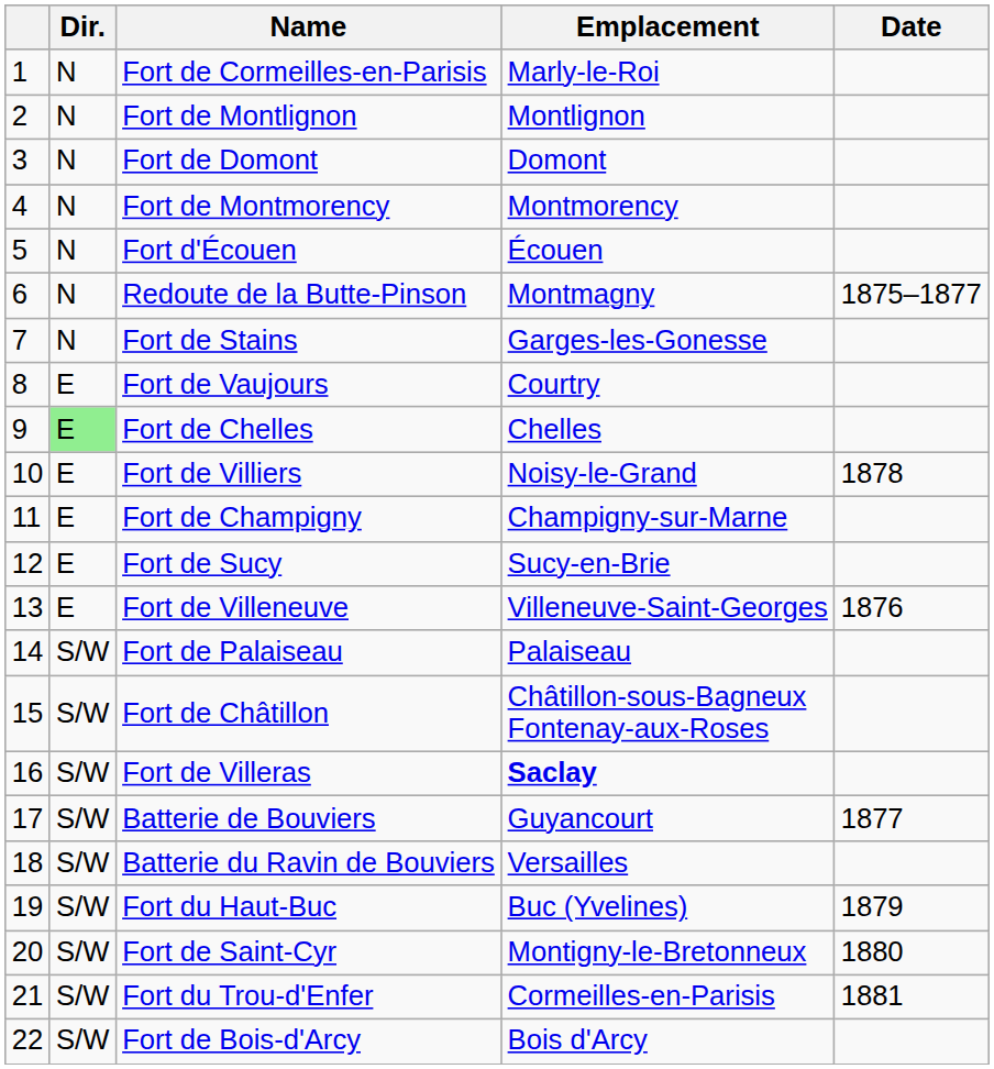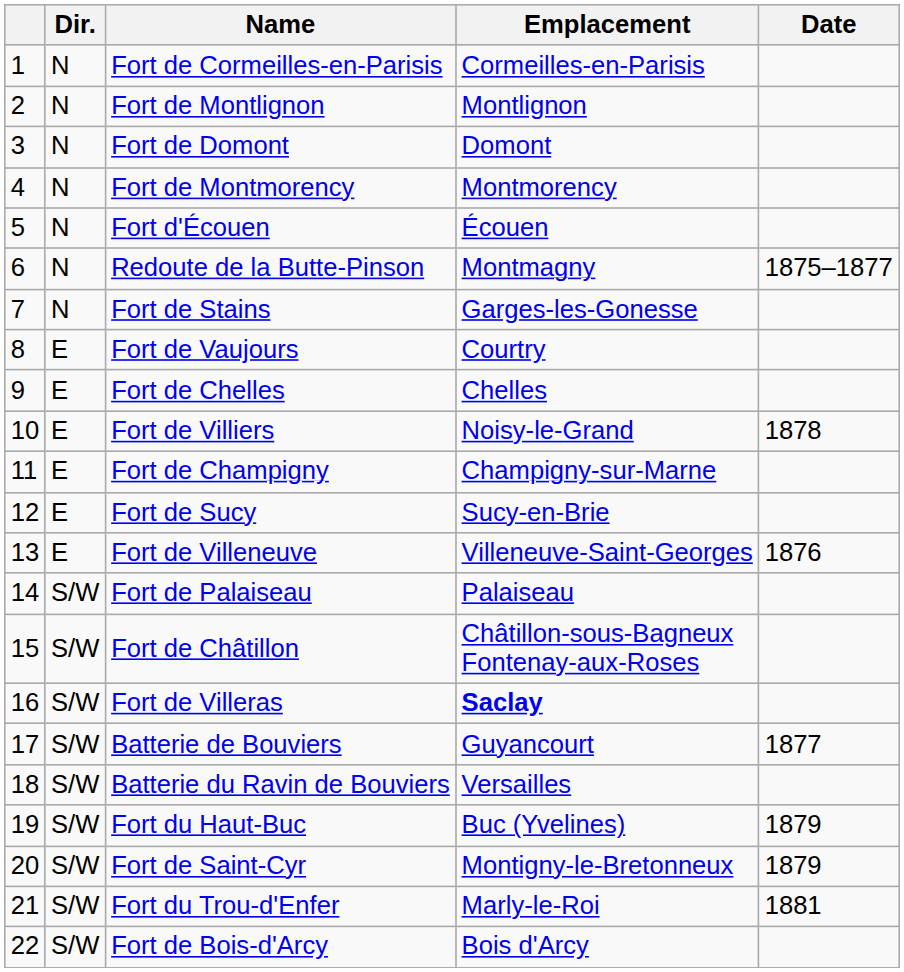Fort de Cormeilles-en-Parisis | Emplacement: Marly-le-Roi -> Cormeilles-en-Parisis
Fort de Chelles | Dir.: lightgreen background -> no background
Fort de Saint-Cyr | Date: 1880 -> 1879
Fort du Trou-d'Enfer | Emplacement: Cormeilles-en-Parisis -> Marly-le-Roi
